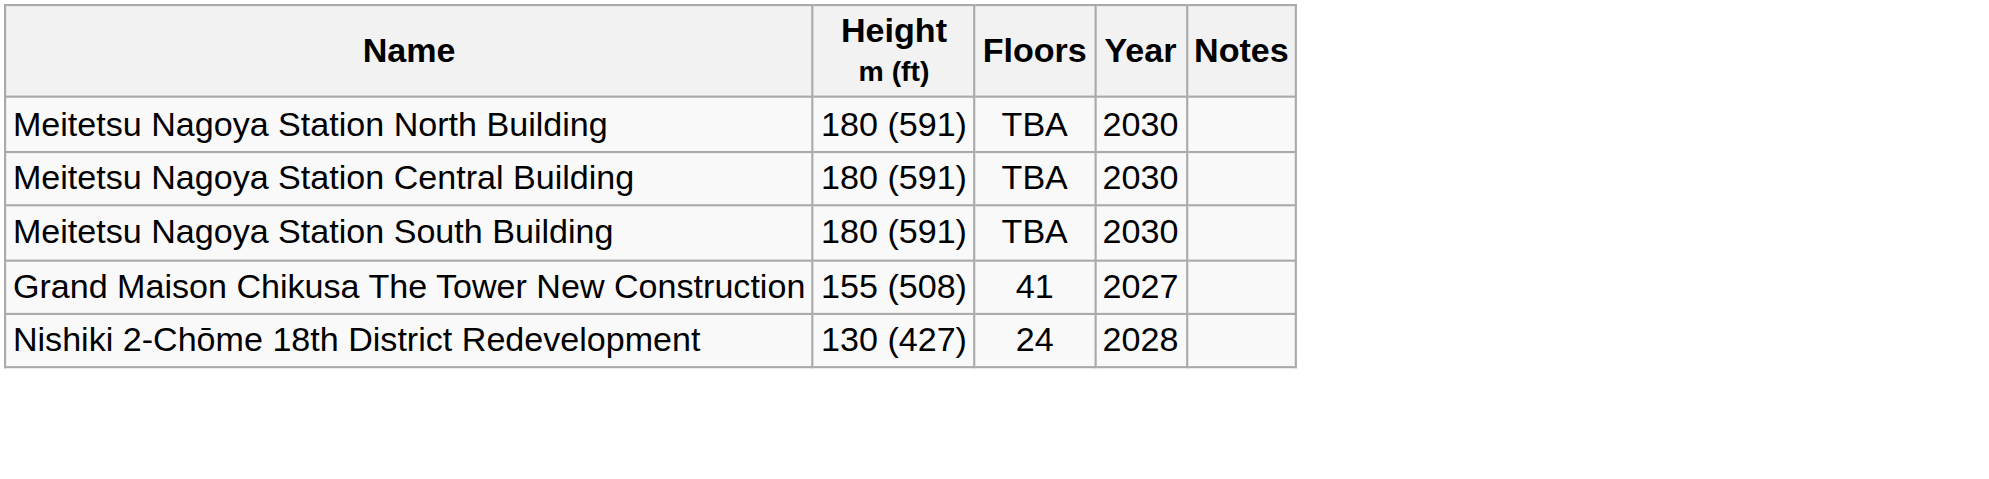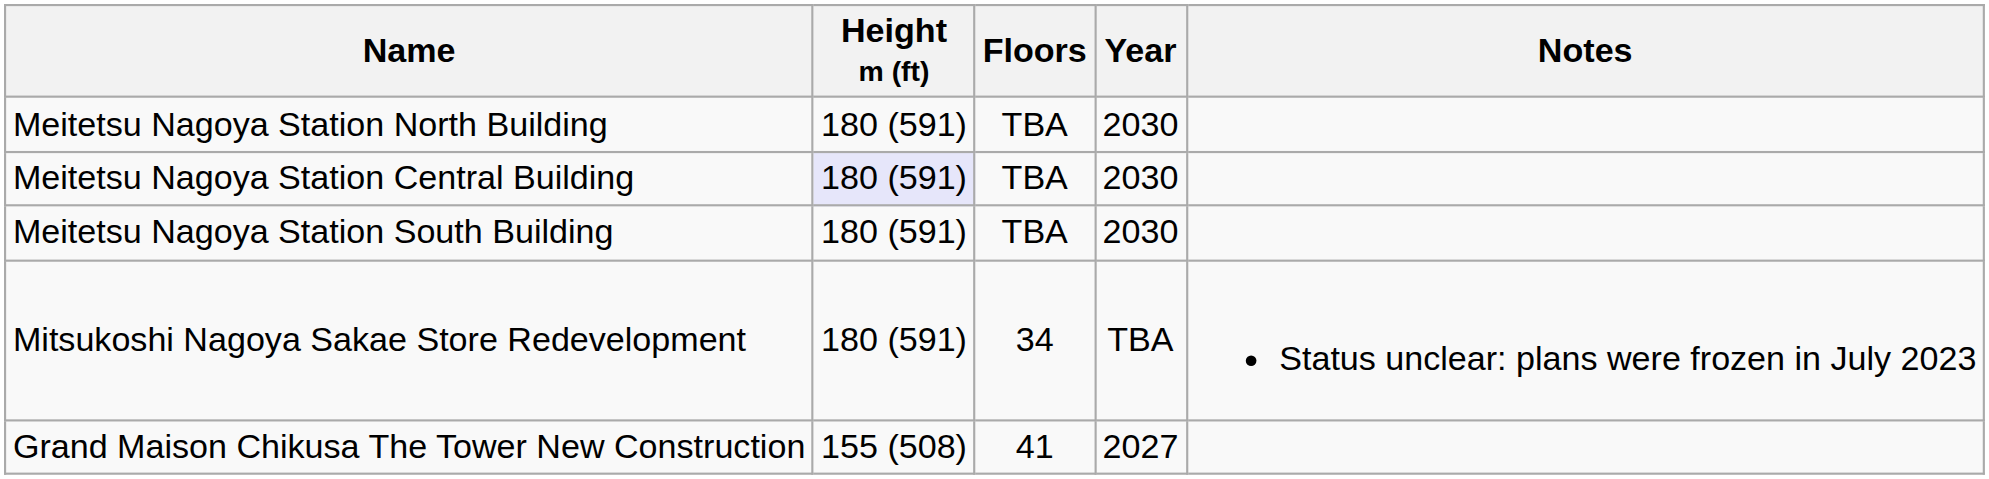Meitetsu Nagoya Station Central Building | Height m (ft): no background -> lavender background
+ row: Mitsukoshi Nagoya Sakae Store Redevelopment | 180 (591) | 34 | TBA | Status unclear: plans were frozen in July 2023
- row: Nishiki 2-Chōme 18th District Redevelopment | 130 (427) | 24 | 2028
